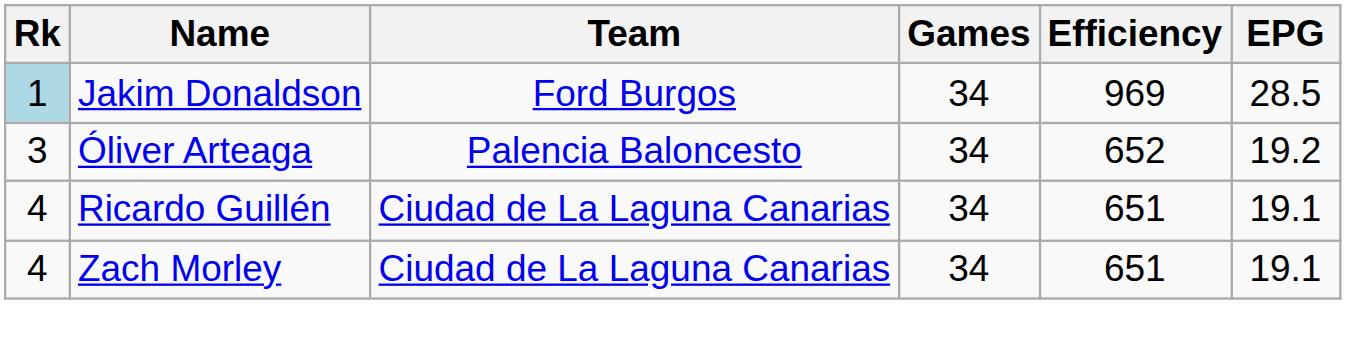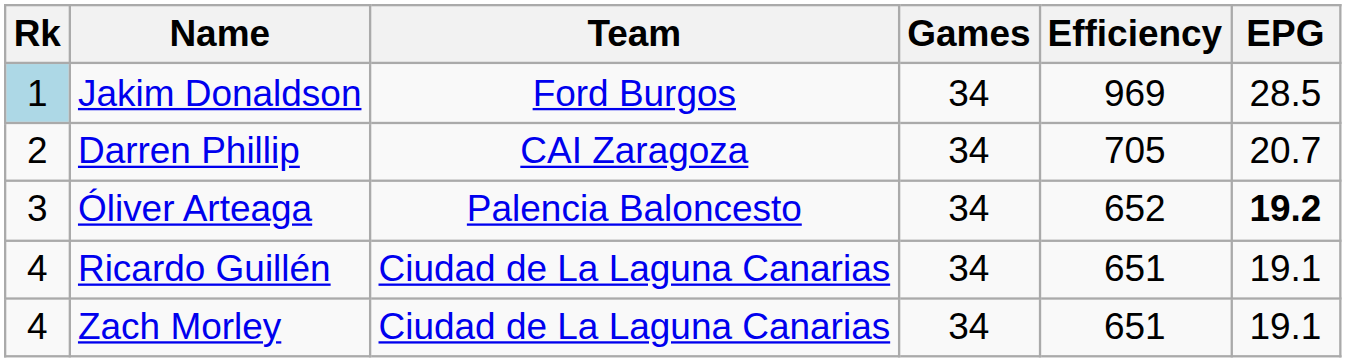+ row: 2 | Darren Phillip | CAI Zaragoza | 34 | 705 | 20.7
Óliver Arteaga | EPG: normal -> bold
